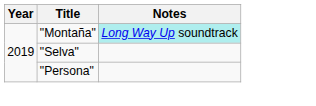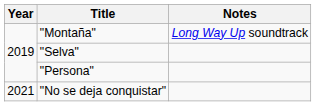"Montaña" | Notes: paleturquoise background -> no background
+ row: 2021 | "No se deja conquistar"
